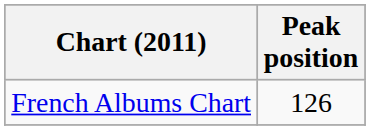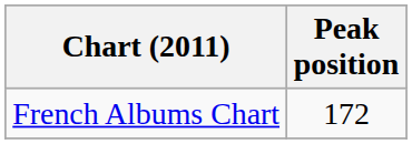French Albums Chart | Peak position: 126 -> 172
